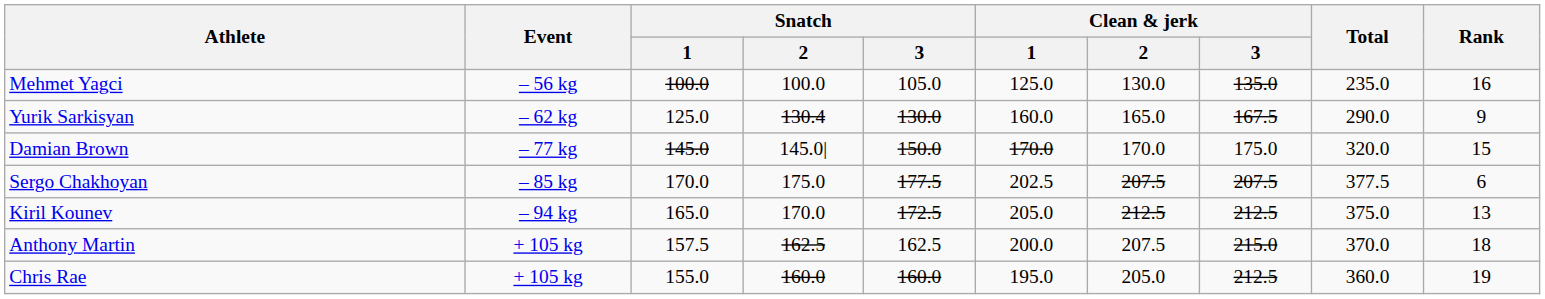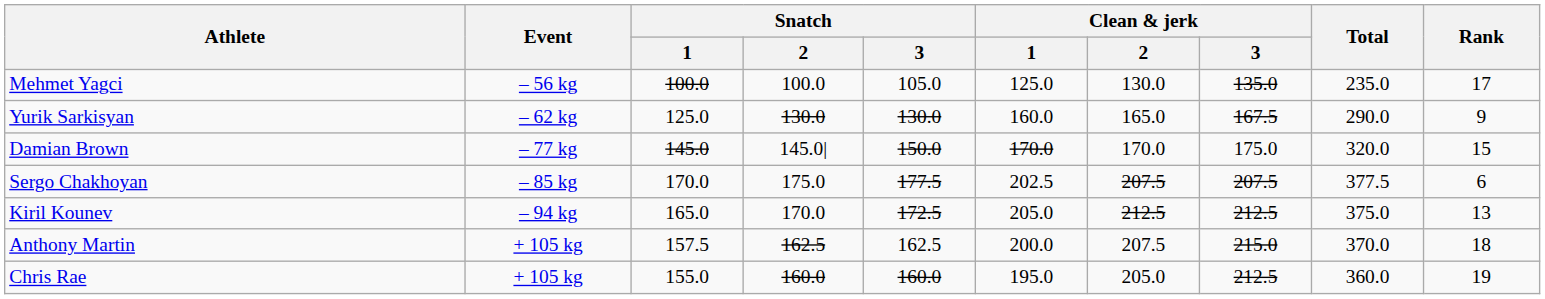Mehmet Yagci | Rank: 16 -> 17
Yurik Sarkisyan | Snatch / 2: 130.4 -> 130.0
